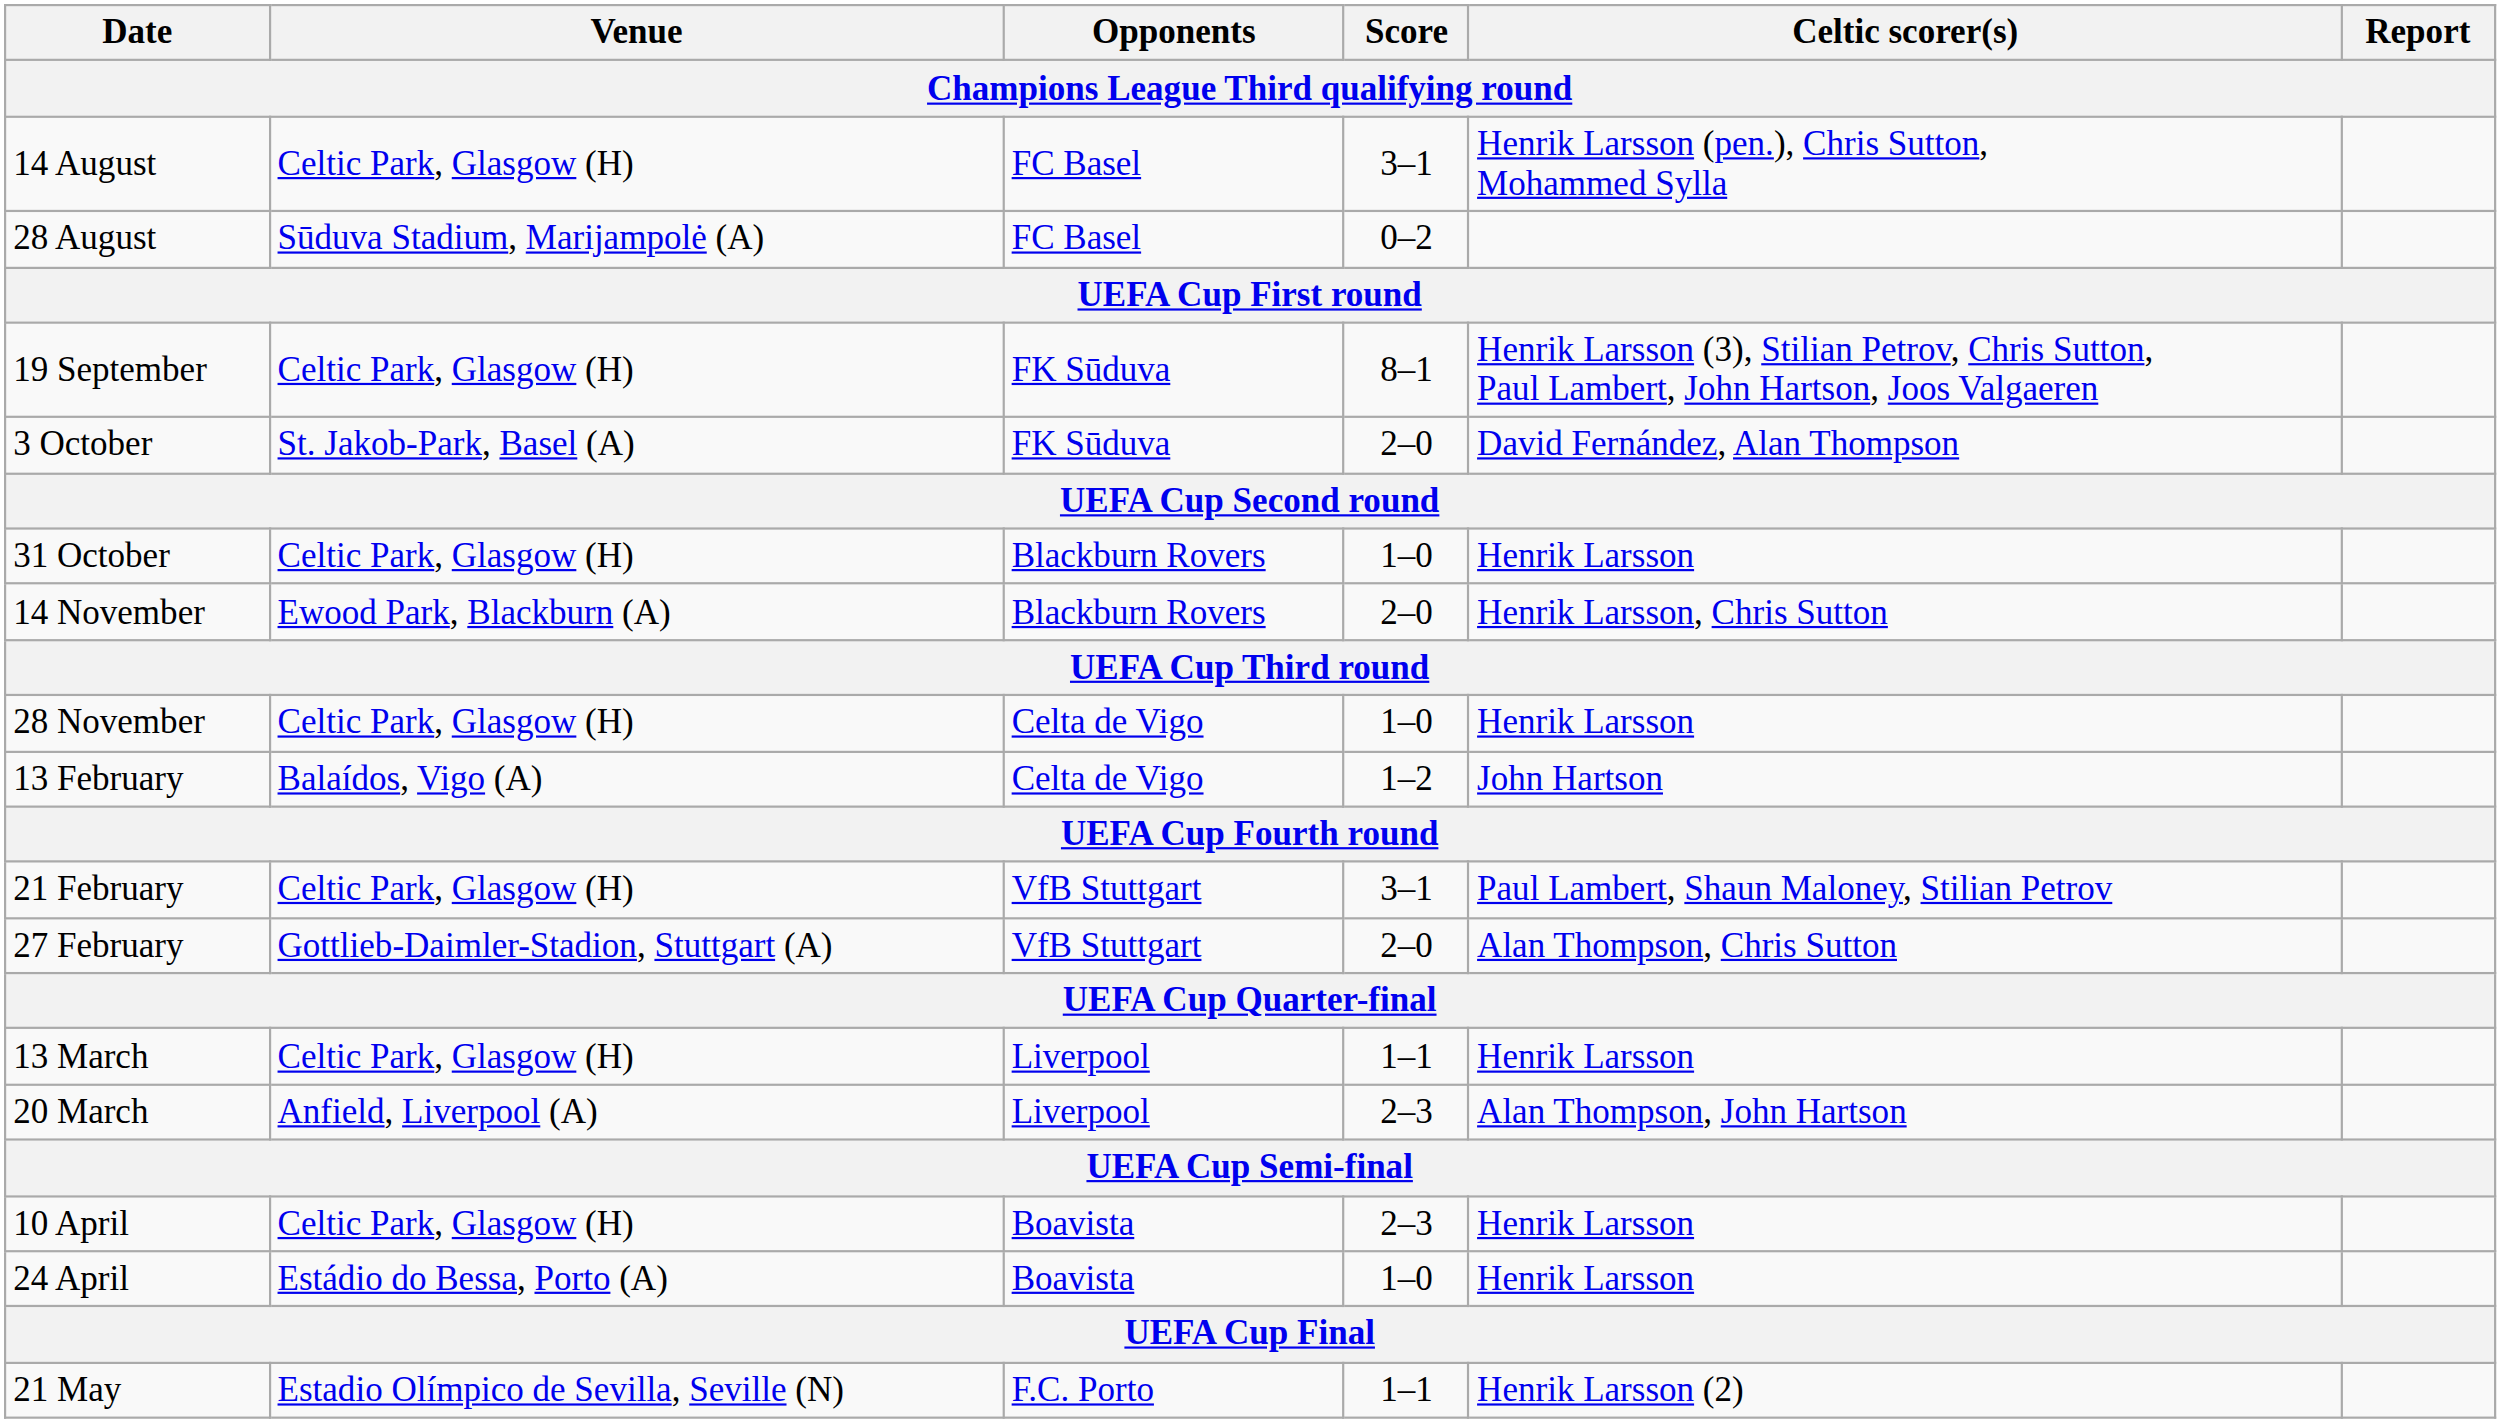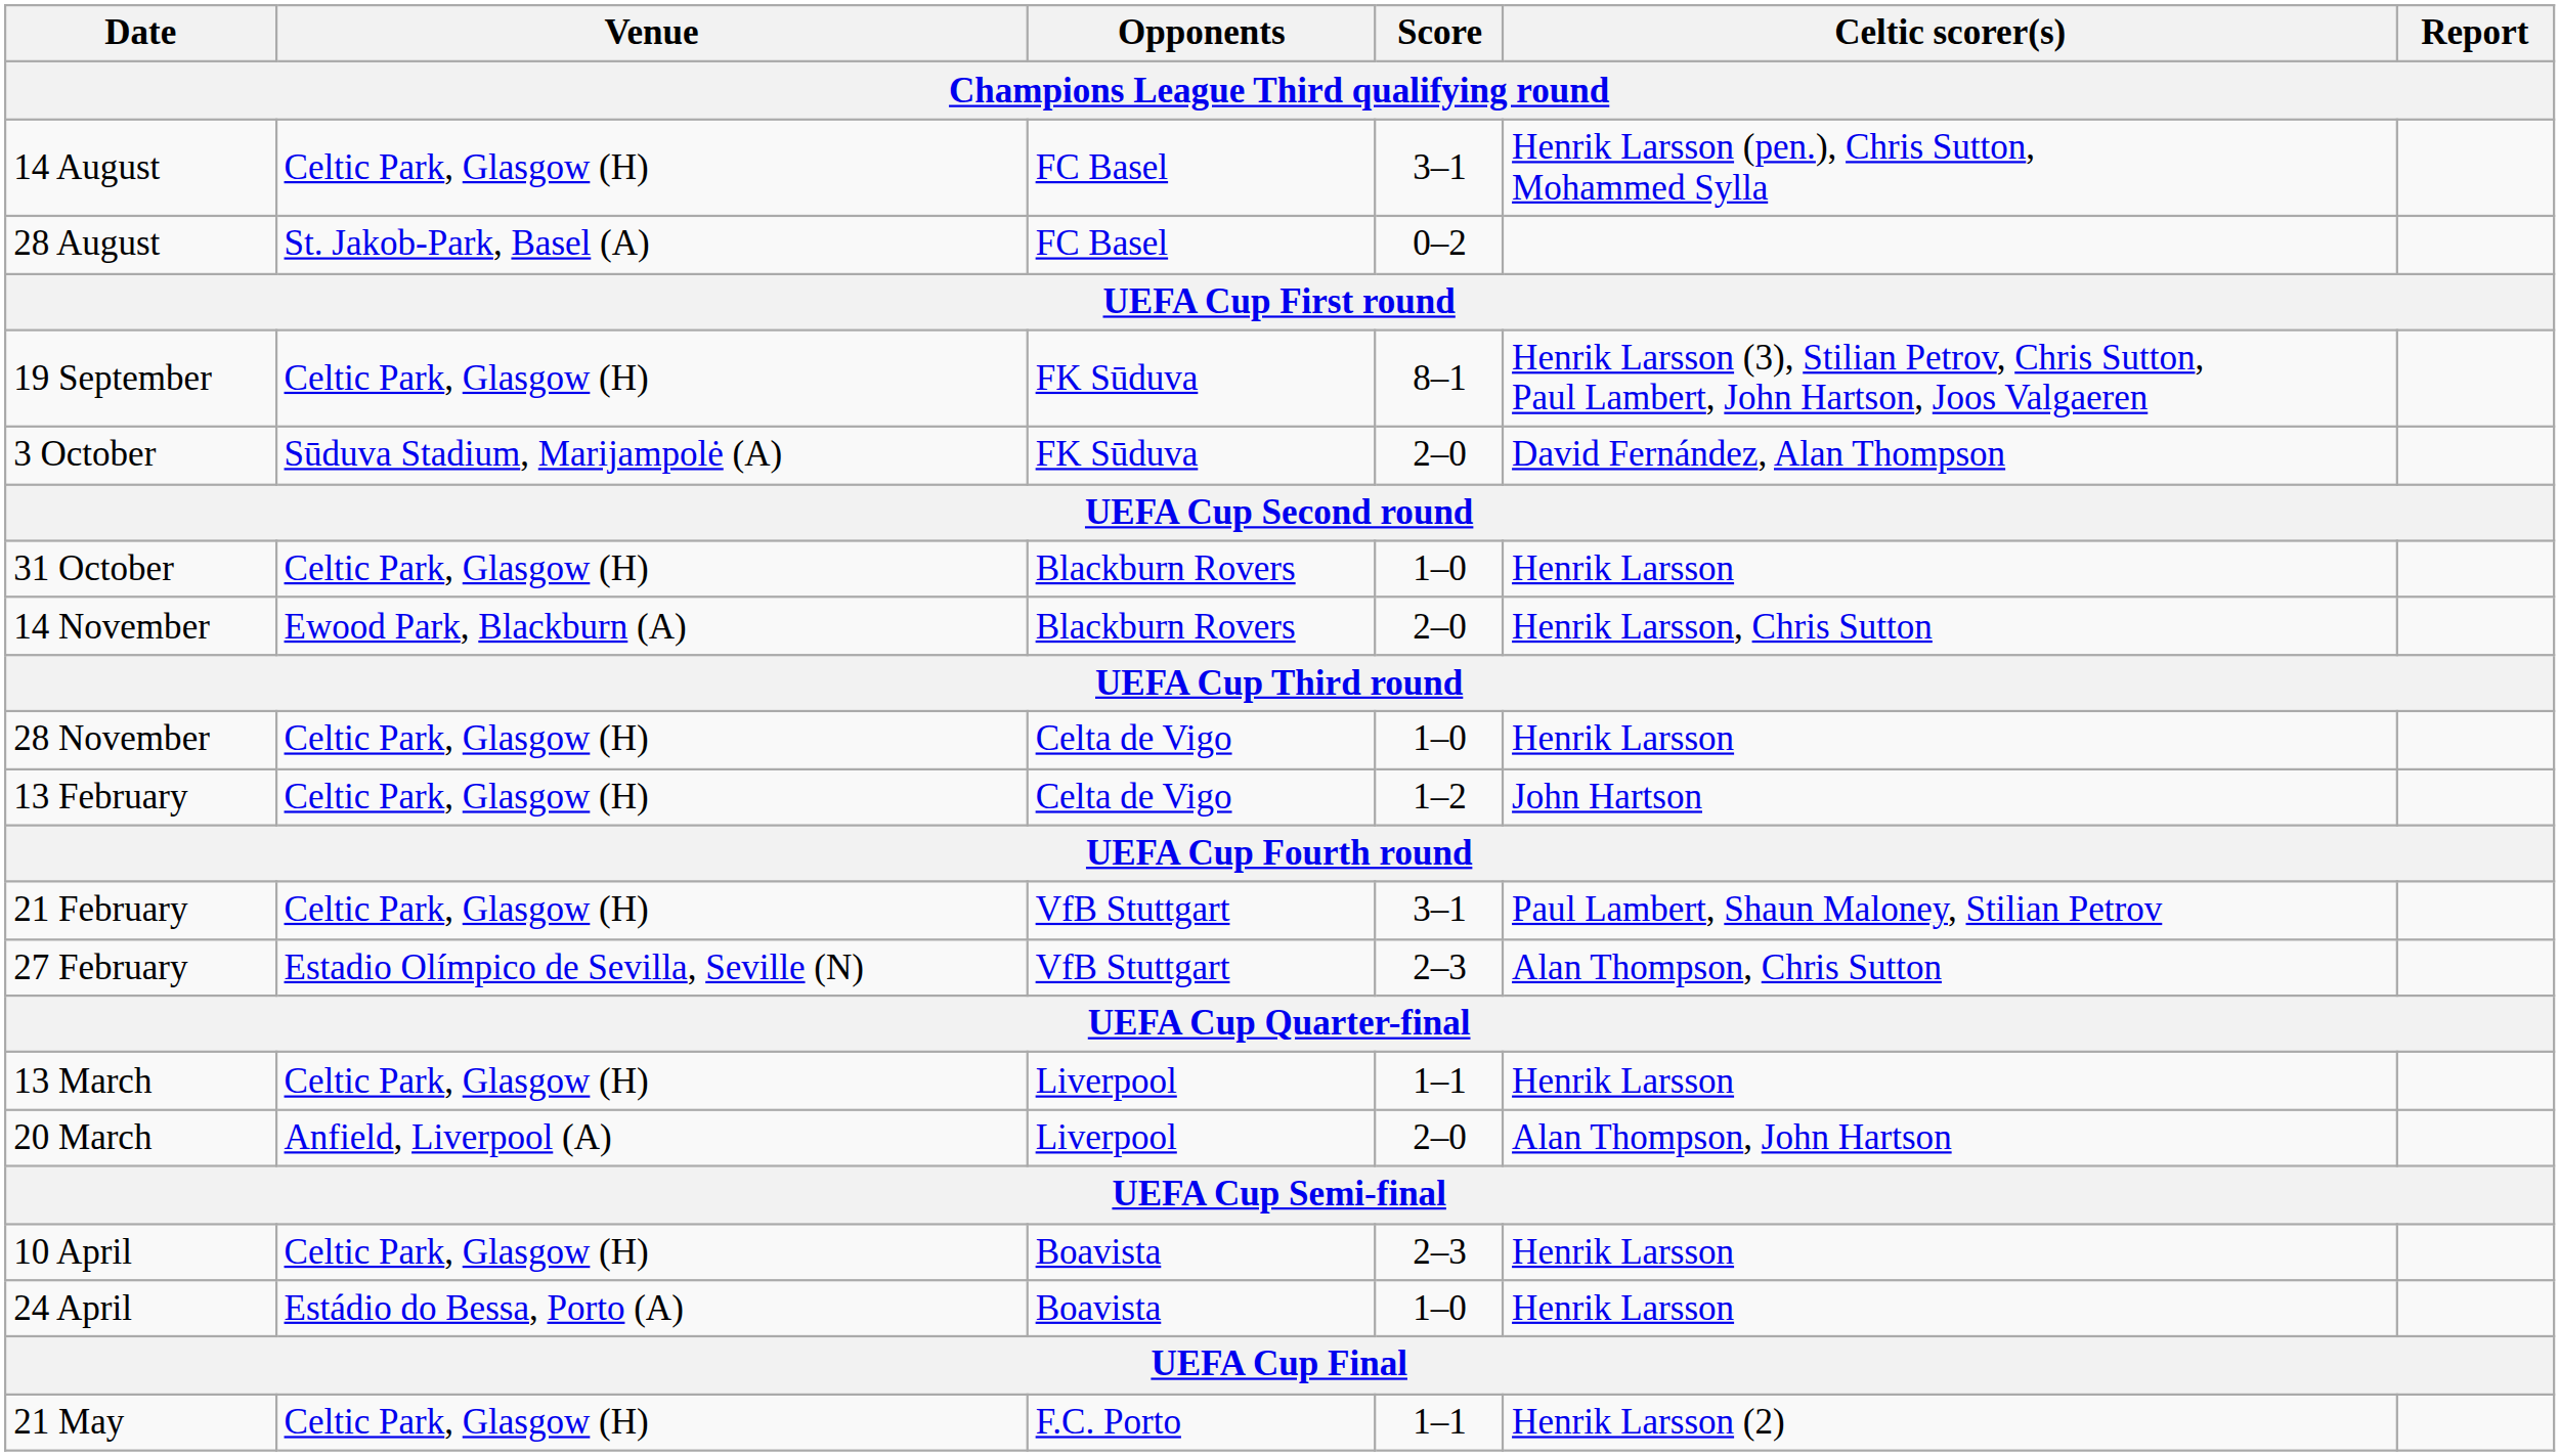28 August | Venue: Sūduva Stadium, Marijampolė (A) -> St. Jakob-Park, Basel (A)
3 October | Venue: St. Jakob-Park, Basel (A) -> Sūduva Stadium, Marijampolė (A)
13 February | Venue: Balaídos, Vigo (A) -> Celtic Park, Glasgow (H)
27 February | Venue: Gottlieb-Daimler-Stadion, Stuttgart (A) -> Estadio Olímpico de Sevilla, Seville (N)
27 February | Score: 2–0 -> 2–3
20 March | Score: 2–3 -> 2–0
21 May | Venue: Estadio Olímpico de Sevilla, Seville (N) -> Celtic Park, Glasgow (H)
